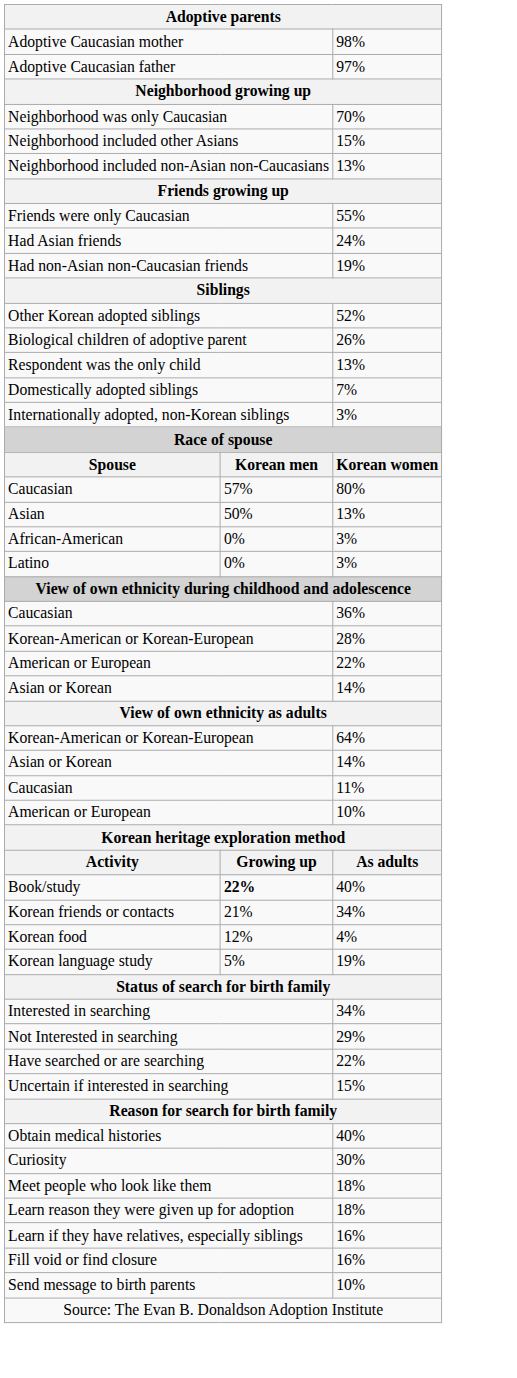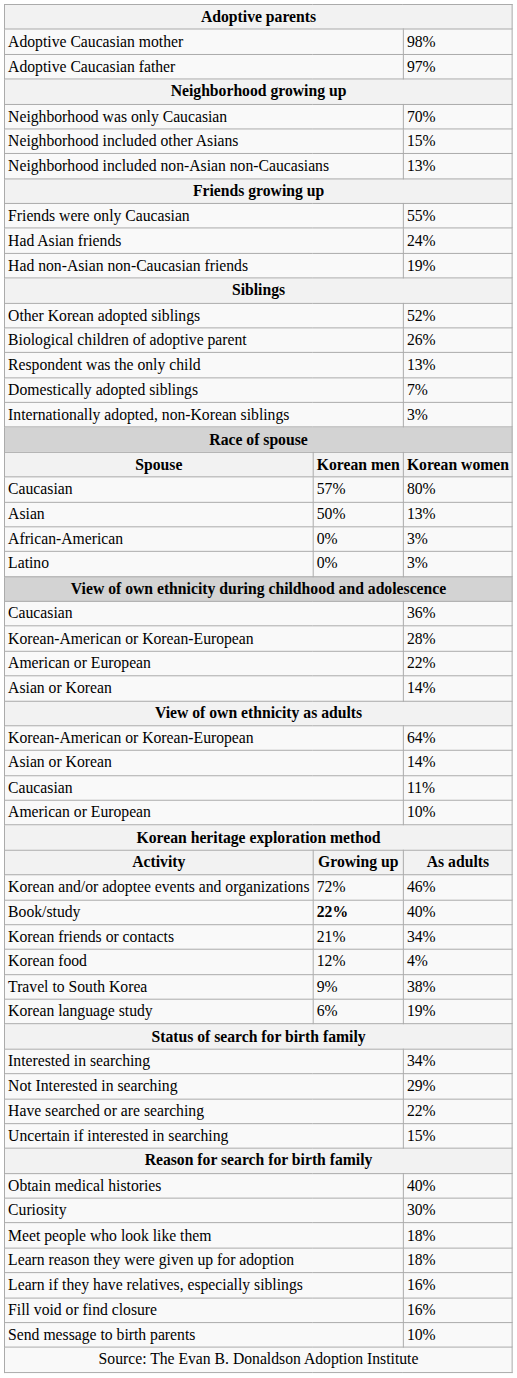+ row: Korean and/or adoptee events and organizations | 72% | 46%
+ row: Travel to South Korea | 9% | 38%
Korean language study | column 2: 5% -> 6%
